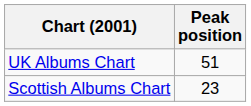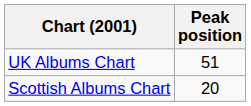Scottish Albums Chart | Peak position: 23 -> 20
